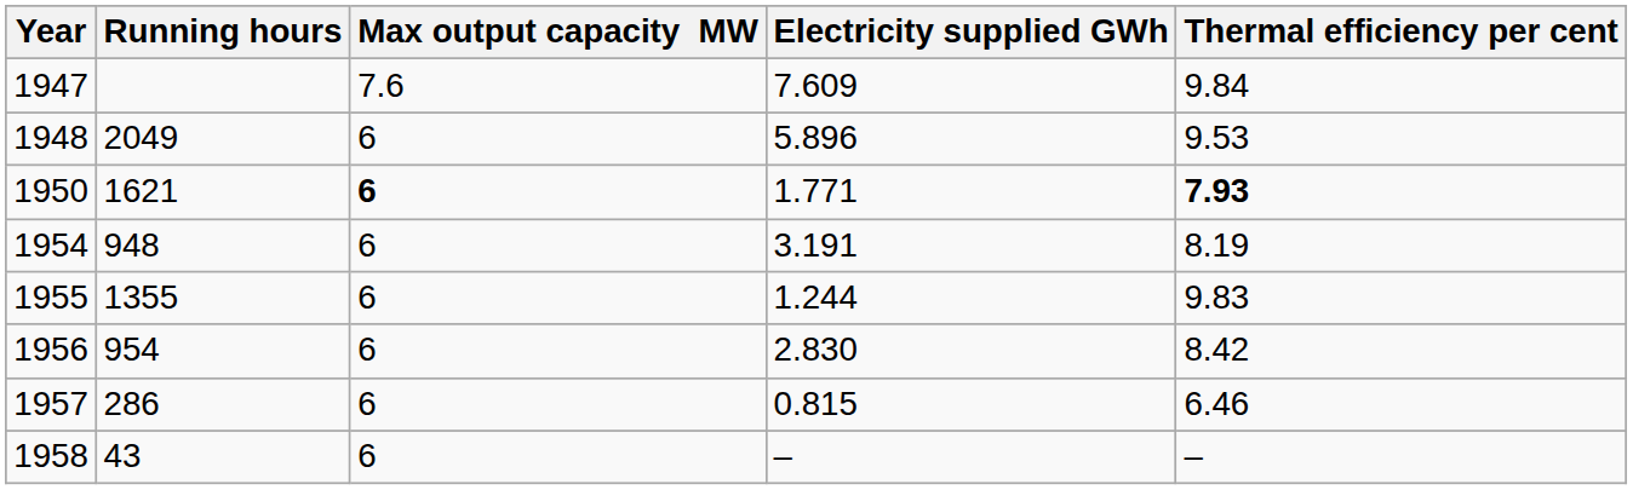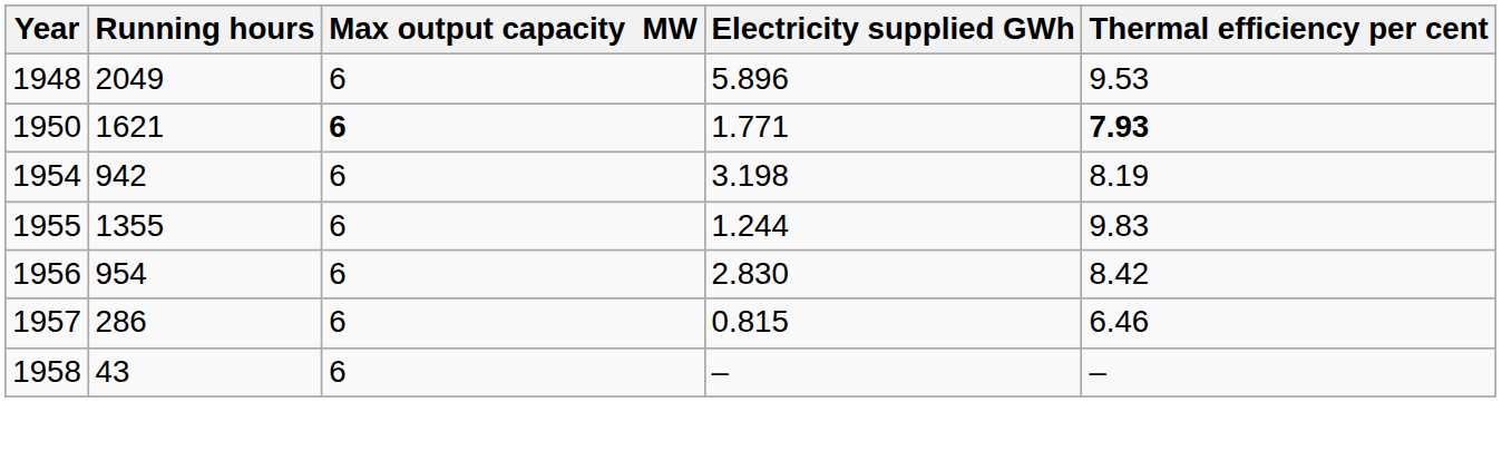- row: 1947 | 7.6 | 7.609 | 9.84
1954 | Running hours: 948 -> 942
1954 | Electricity supplied GWh: 3.191 -> 3.198
